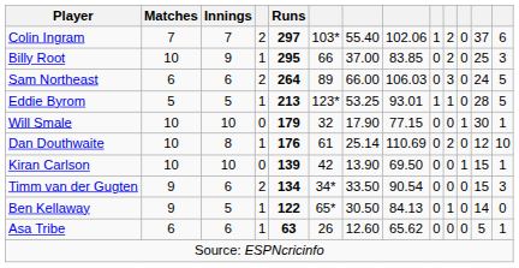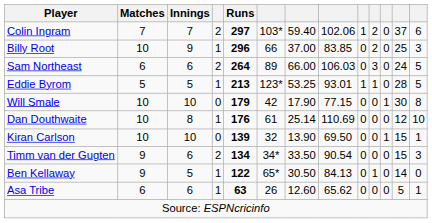Colin Ingram | column 7: 55.40 -> 59.40
Billy Root | Runs: 295 -> 296
Will Smale | column 6: 32 -> 42
Will Smale | column 13: 1 -> 8
Dan Douthwaite | column 10: 2 -> 0
Kiran Carlson | column 6: 42 -> 32
